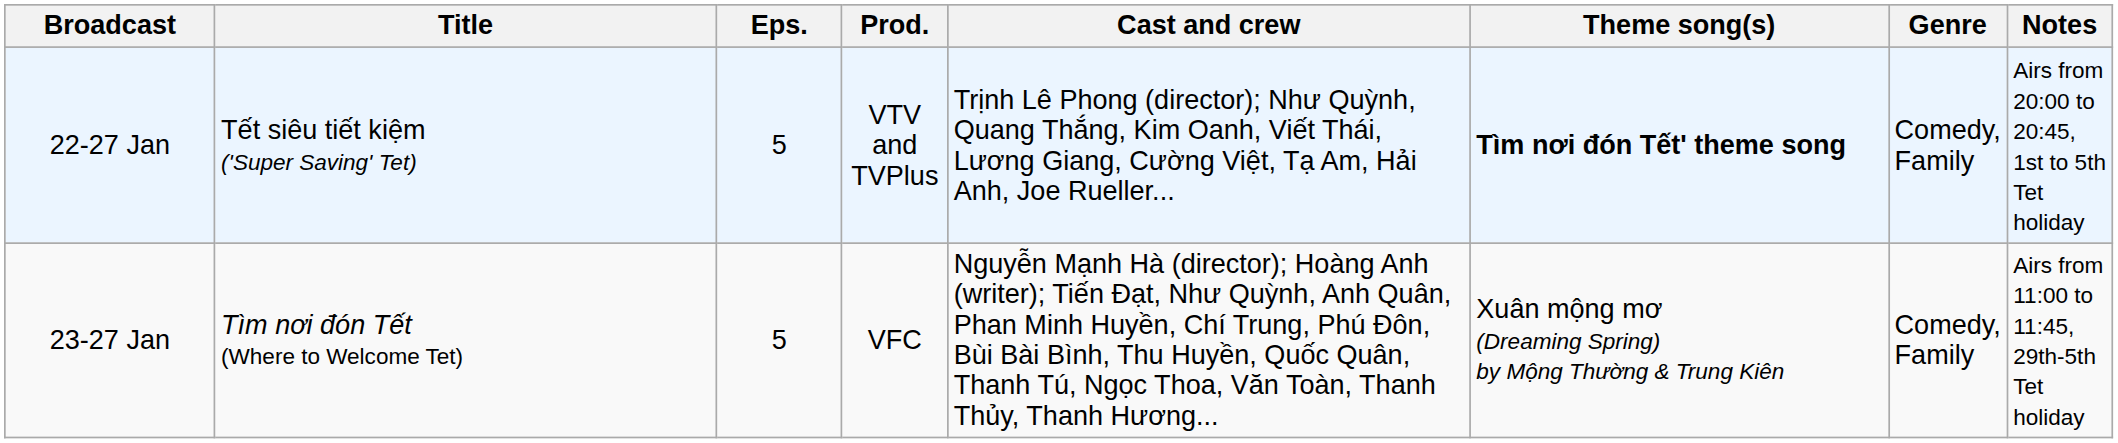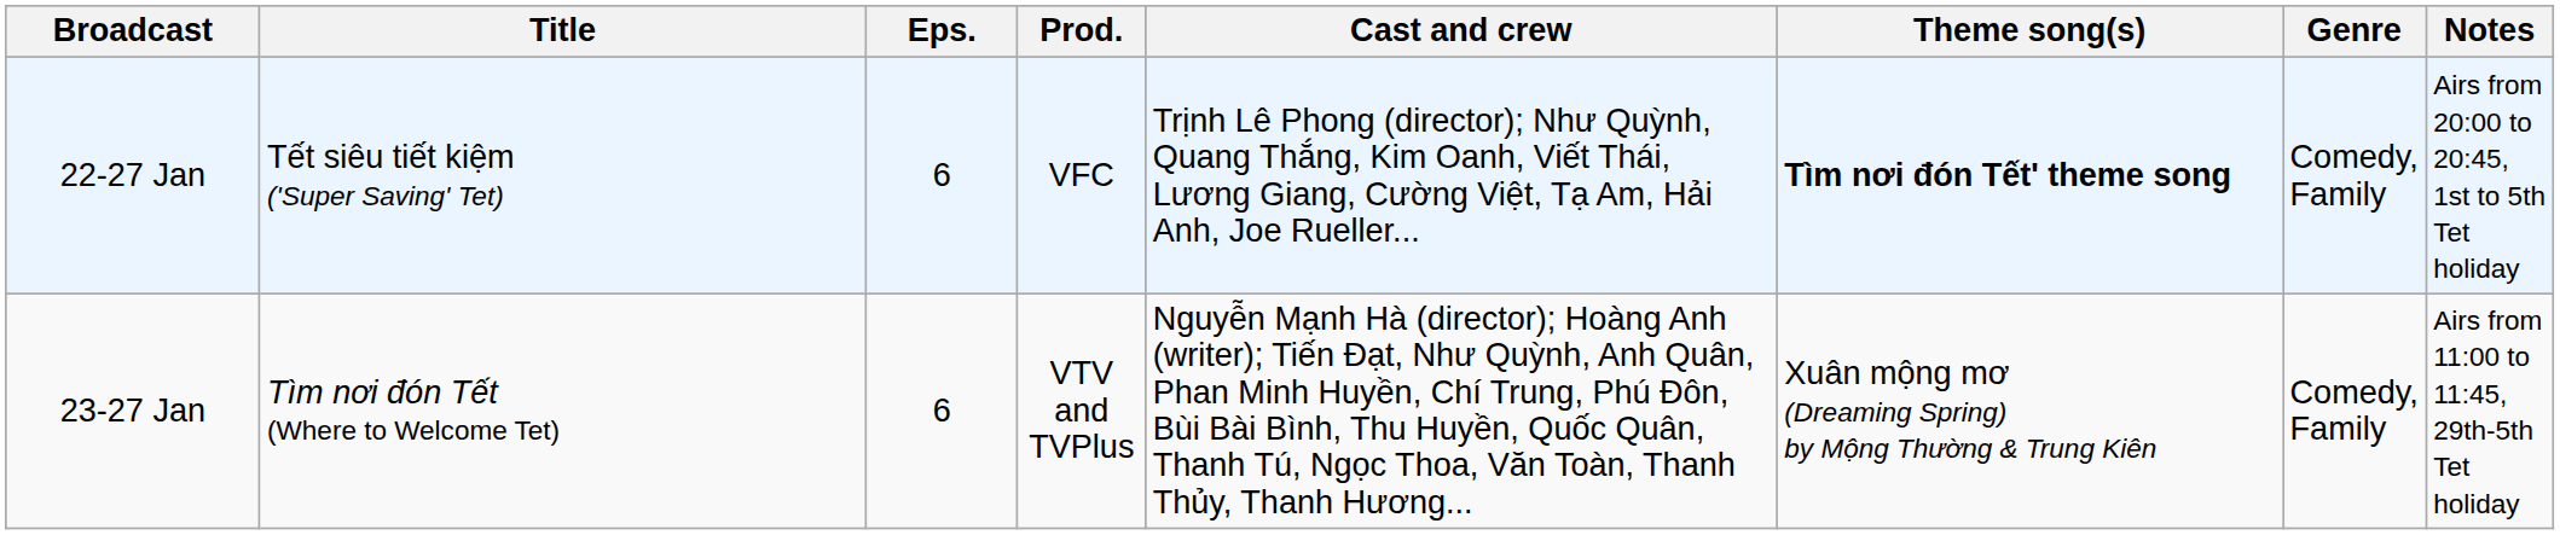22-27 Jan | Eps.: 5 -> 6
22-27 Jan | Prod.: VTV and TVPlus -> VFC
23-27 Jan | Eps.: 5 -> 6
23-27 Jan | Prod.: VFC -> VTV and TVPlus
